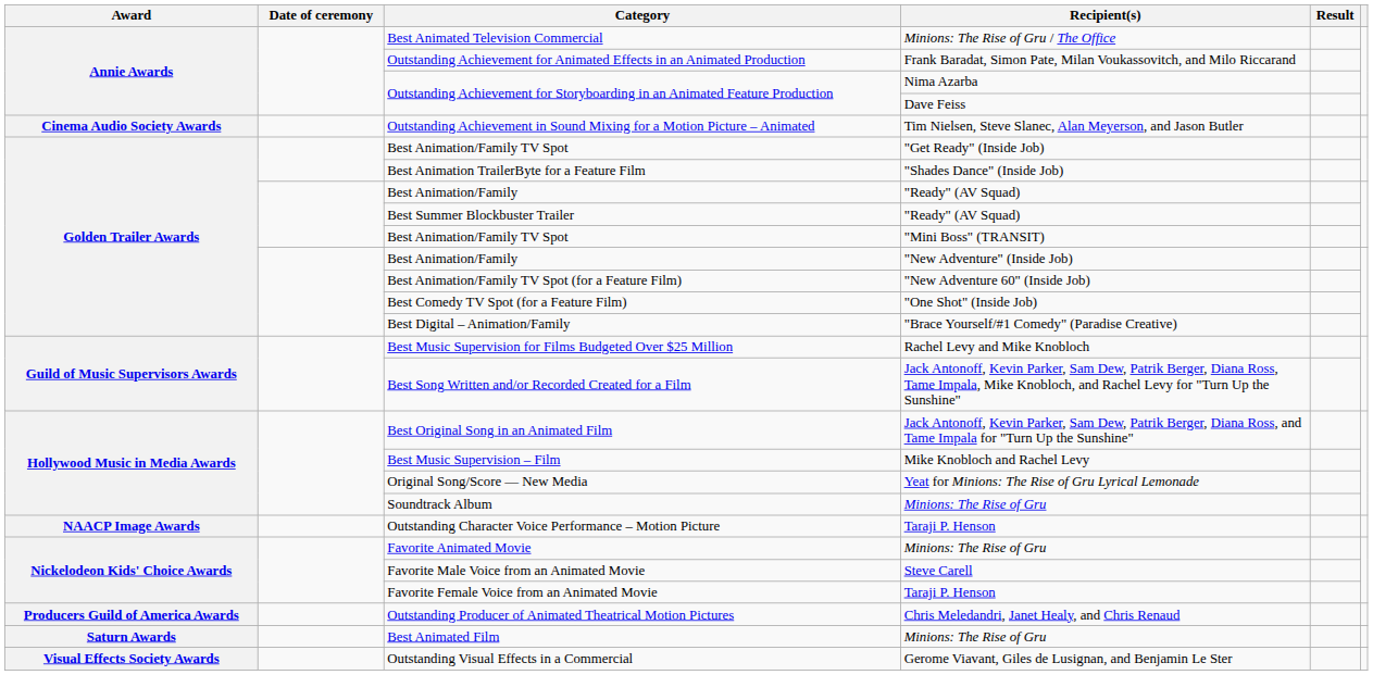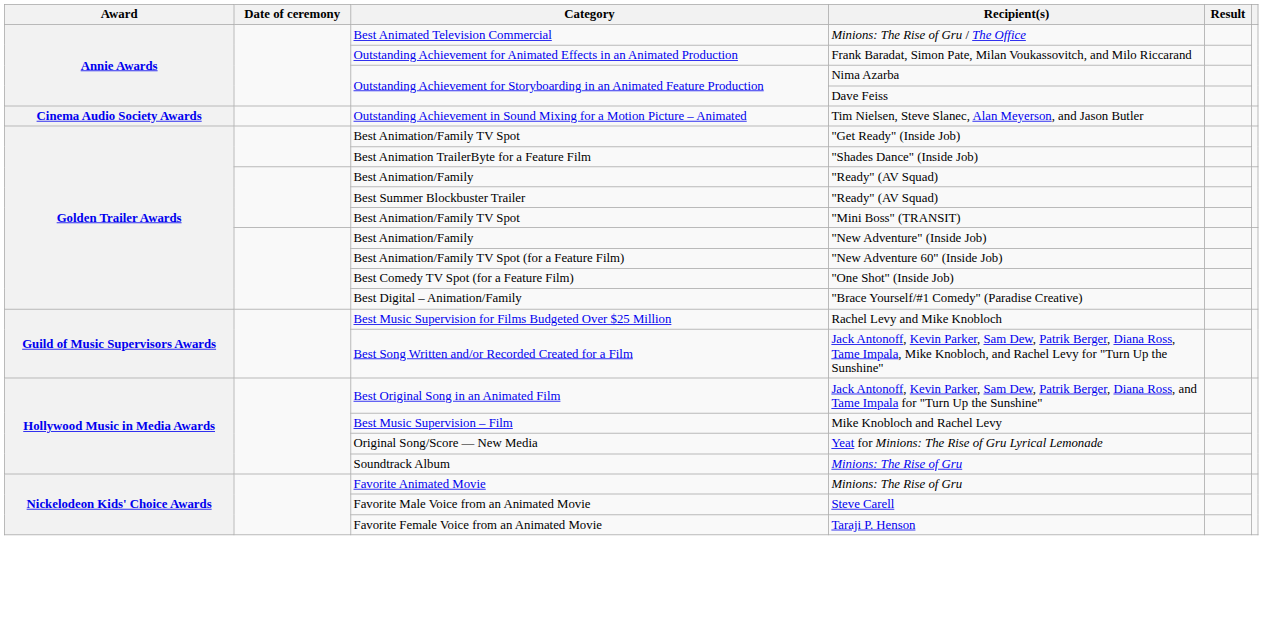- row: NAACP Image Awards | Outstanding Character Voice Performance – Motion Picture | Taraji P. Henson
- row: Producers Guild of America Awards | Outstanding Producer of Animated Theatrical Motion Pictures | Chris Meledandri, Janet Healy, and Chris Renaud
- row: Saturn Awards | Best Animated Film | Minions: The Rise of Gru
- row: Visual Effects Society Awards | Outstanding Visual Effects in a Commercial | Gerome Viavant, Giles de Lusignan, and Benjamin Le Ster
